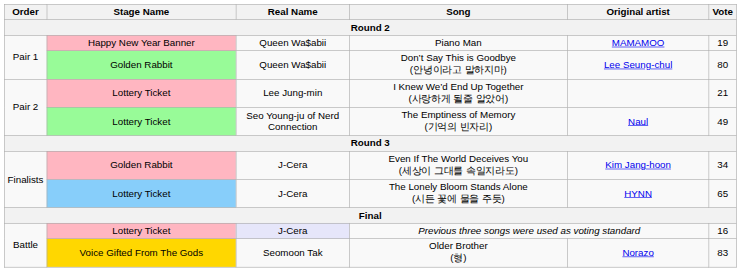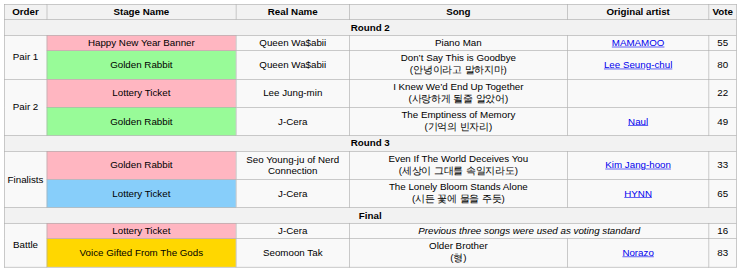Piano Man | Vote: 19 -> 55
I Knew We’d End Up Together (사랑하게 될줄 알았어) | Vote: 21 -> 22
The Emptiness of Memory (기억의 빈자리) | Stage Name: Lottery Ticket -> Golden Rabbit
The Emptiness of Memory (기억의 빈자리) | Real Name: Seo Young-ju of Nerd Connection -> J-Cera
Even If The World Deceives You (세상이 그대를 속일지라도) | Real Name: J-Cera -> Seo Young-ju of Nerd Connection
Even If The World Deceives You (세상이 그대를 속일지라도) | Vote: 34 -> 33
Previous three songs were used as voting standard | Real Name: lavender background -> no background
